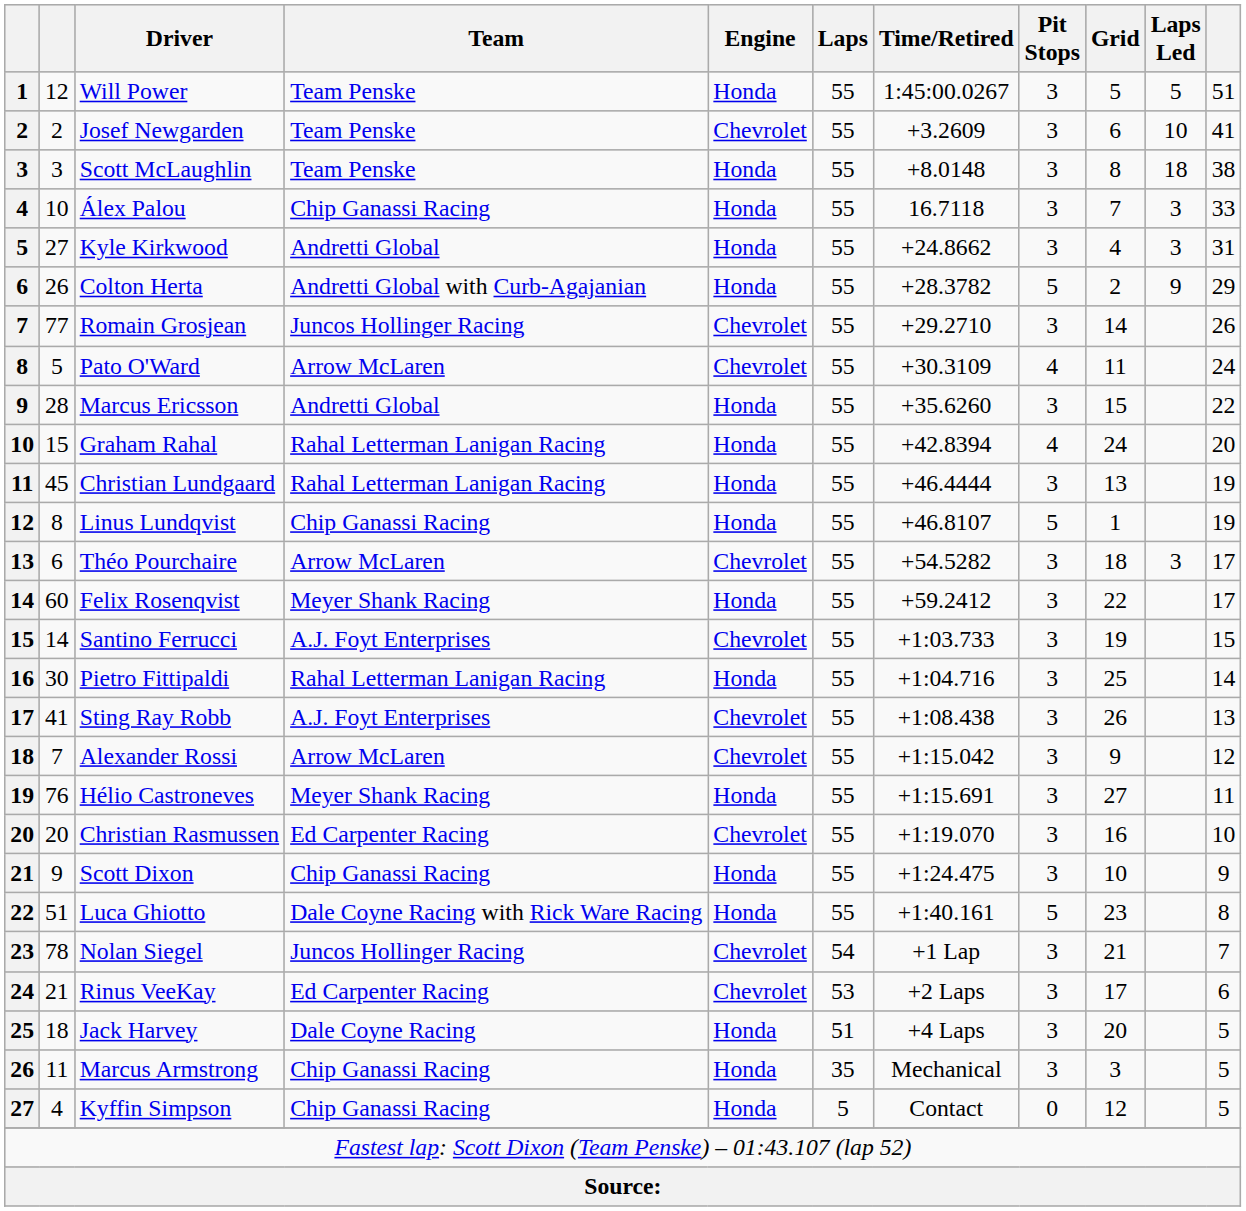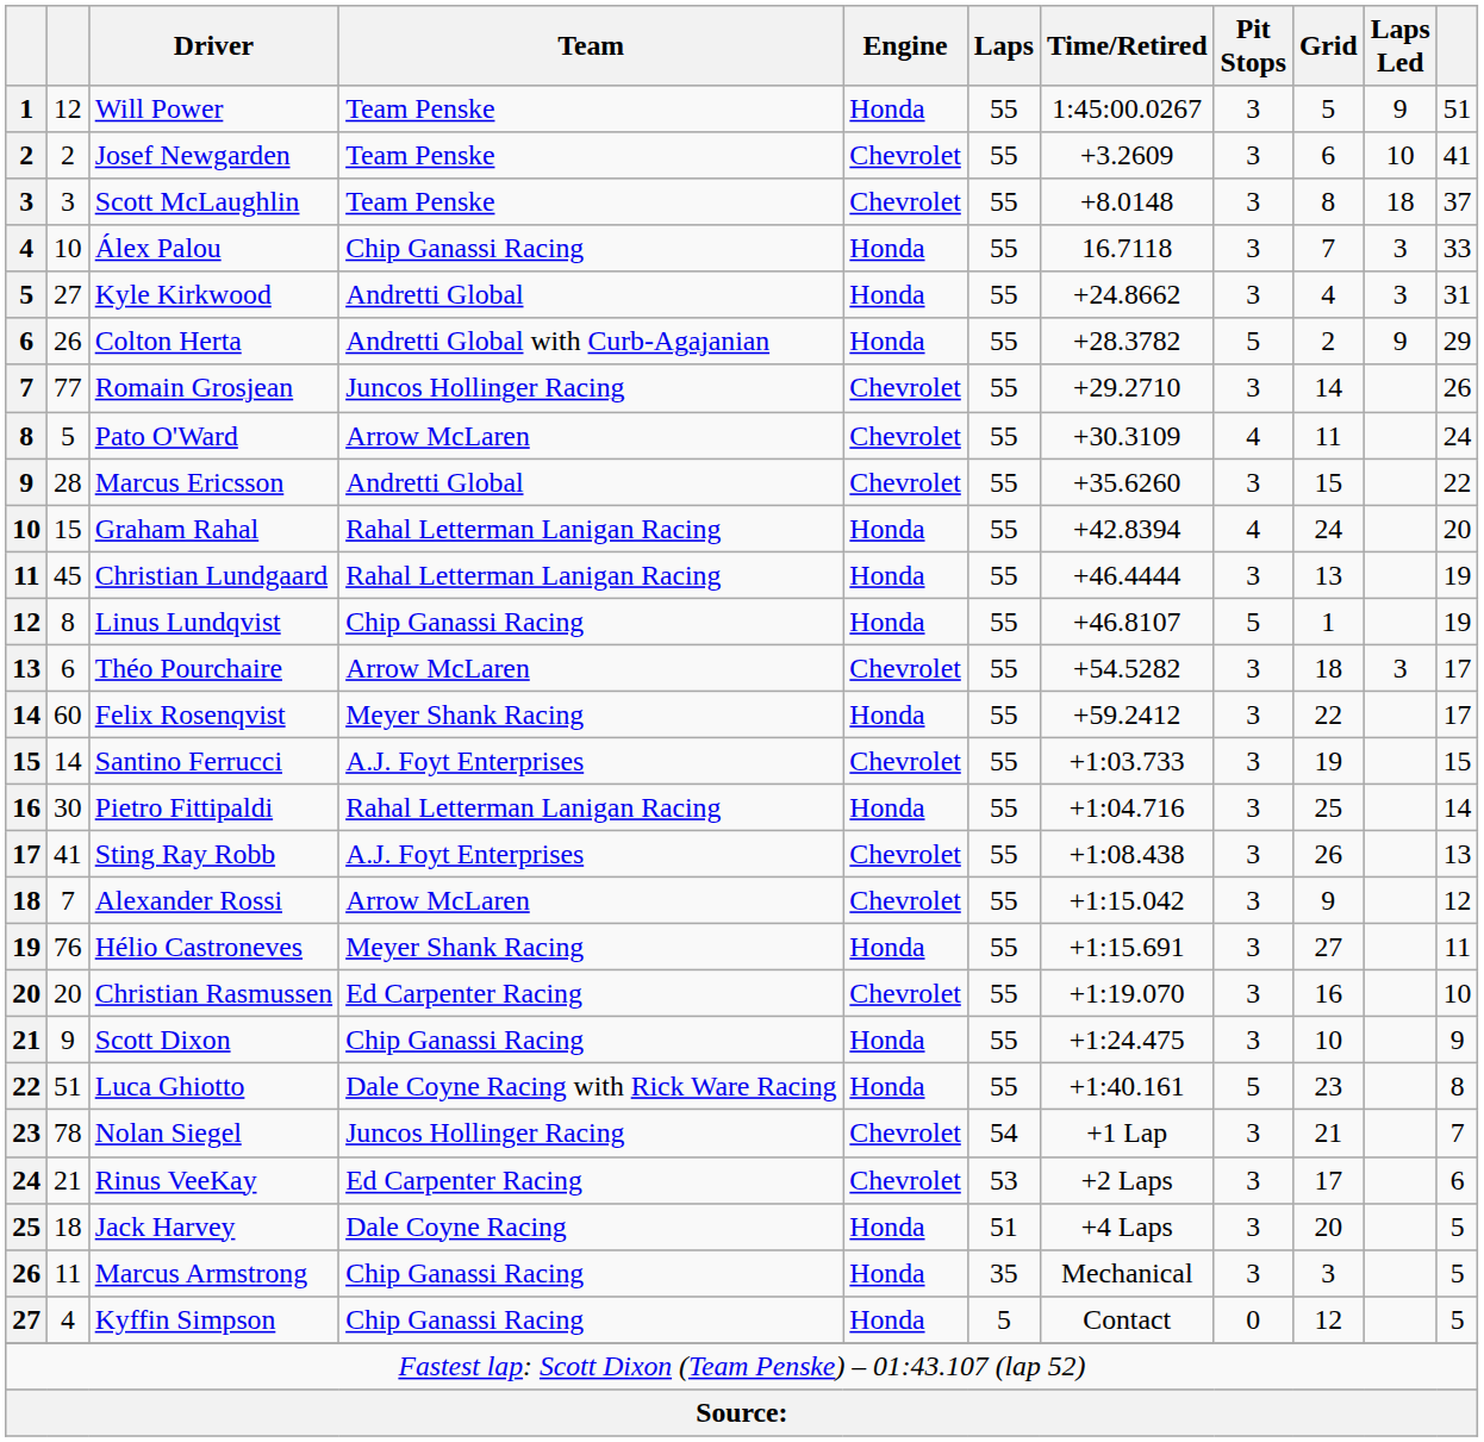Will Power | Laps Led: 5 -> 9
Scott McLaughlin | Engine: Honda -> Chevrolet
Scott McLaughlin | column 11: 38 -> 37
Marcus Ericsson | Engine: Honda -> Chevrolet
